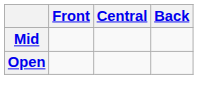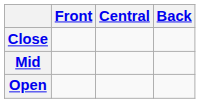+ row: Close
